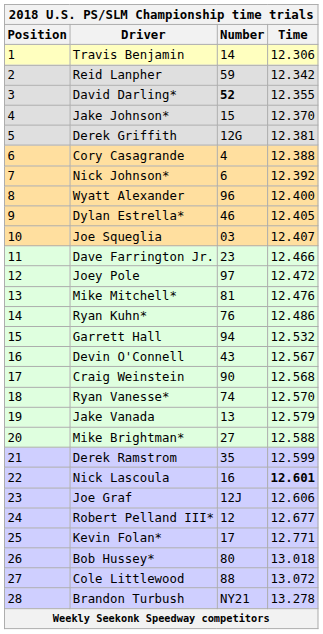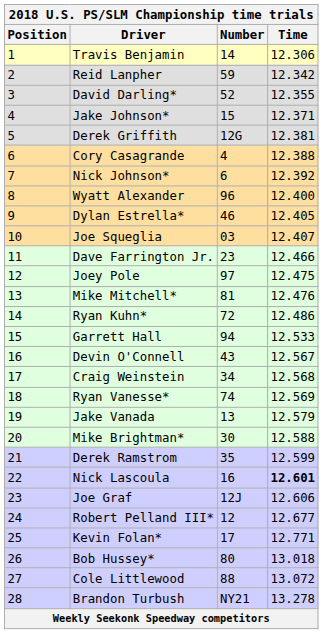David Darling* | Number: bold -> normal
Jake Johnson* | Time: 12.370 -> 12.371
Joey Pole | Time: 12.472 -> 12.475
Ryan Kuhn* | Number: 76 -> 72
Garrett Hall | Time: 12.532 -> 12.533
Craig Weinstein | Number: 90 -> 34
Ryan Vanesse* | Time: 12.570 -> 12.569
Mike Brightman* | Number: 27 -> 30
